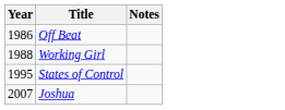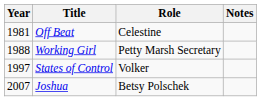+ column: Role | Celestine | Petty Marsh Secretary | Volker | Betsy Polschek
Off Beat | Year: 1986 -> 1981
States of Control | Year: 1995 -> 1997
